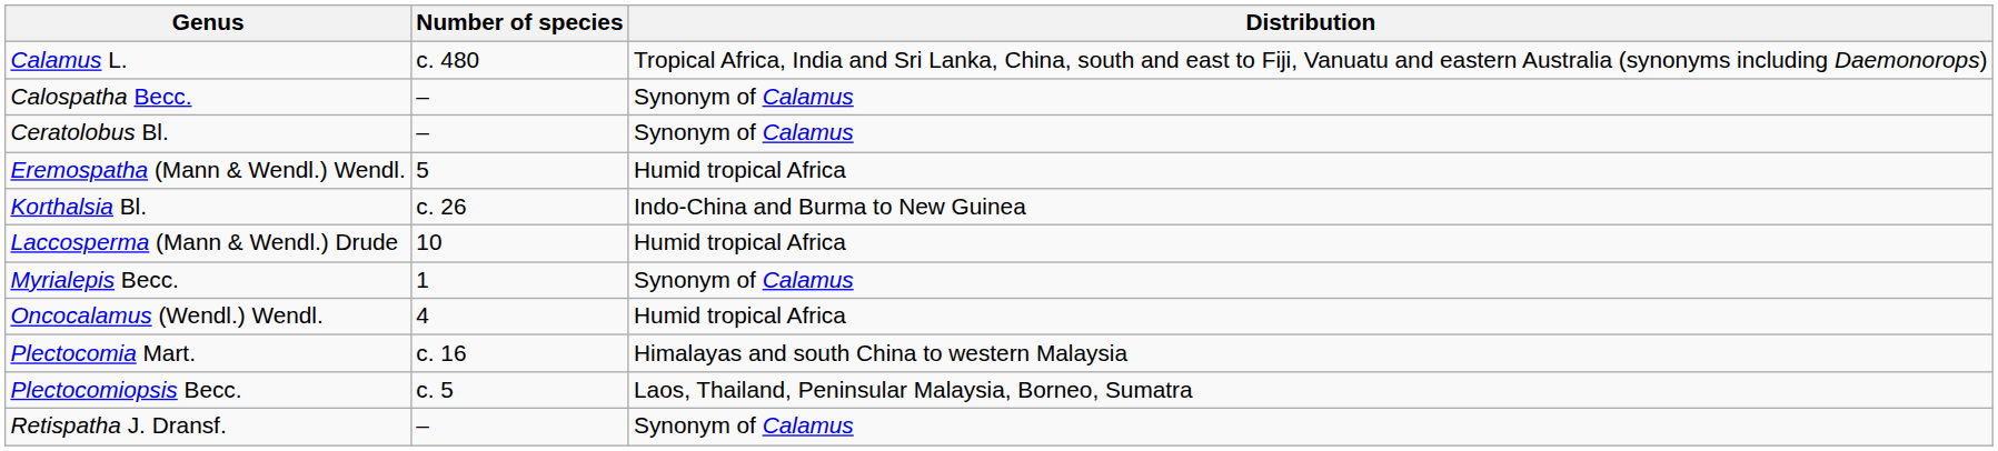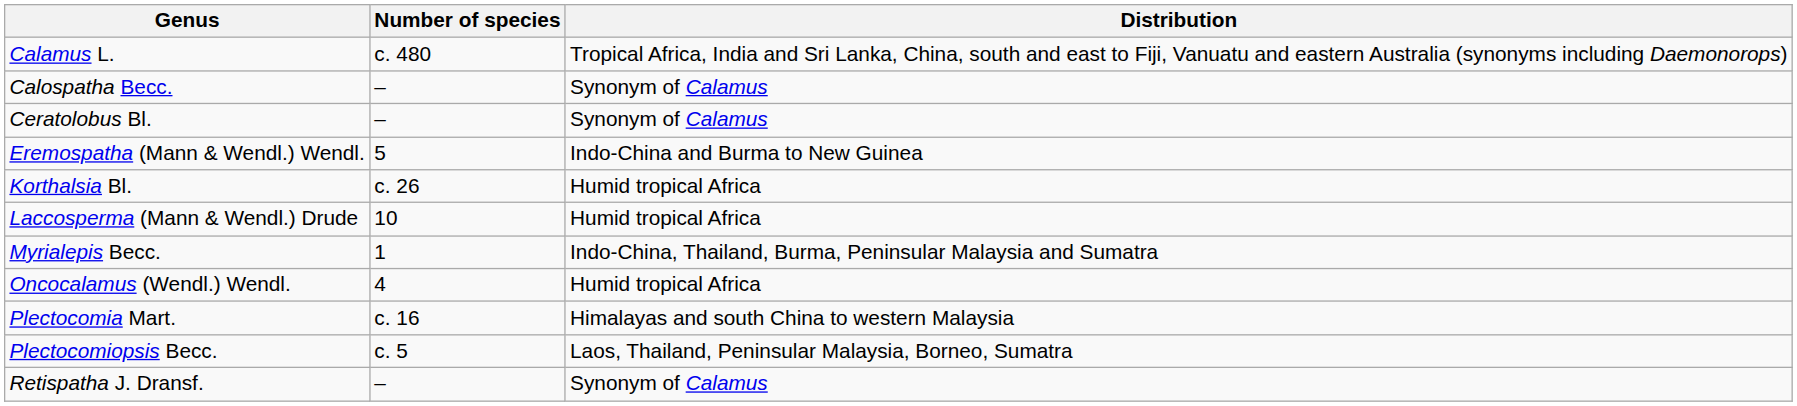Eremospatha (Mann & Wendl.) Wendl. | Distribution: Humid tropical Africa -> Indo-China and Burma to New Guinea
Korthalsia Bl. | Distribution: Indo-China and Burma to New Guinea -> Humid tropical Africa
Myrialepis Becc. | Distribution: Synonym of Calamus -> Indo-China, Thailand, Burma, Peninsular Malaysia and Sumatra
